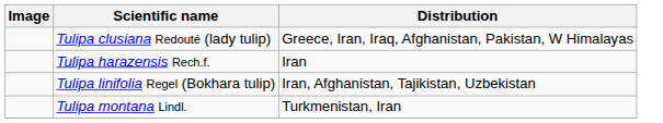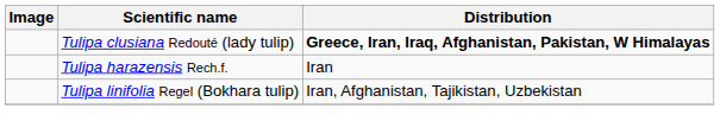Tulipa clusiana Redouté (lady tulip) | Distribution: normal -> bold
- row: Tulipa montana Lindl. | Turkmenistan, Iran
